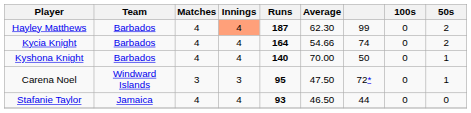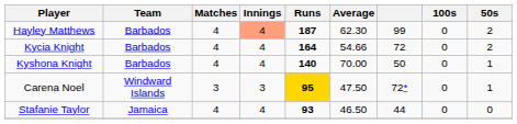Kycia Knight | column 7: 74 -> 72
Carena Noel | Runs: no background -> gold background
